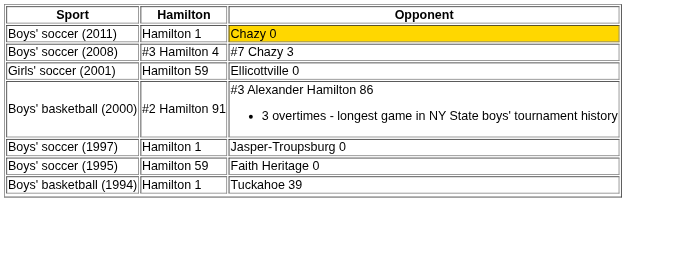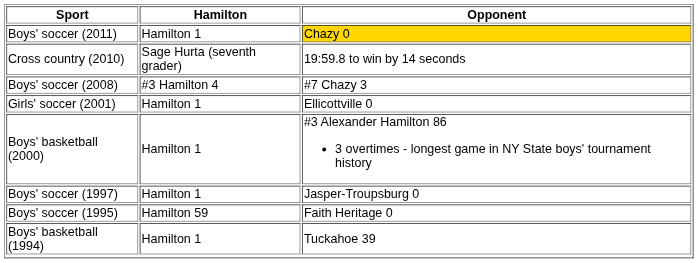+ row: Cross country (2010) | Sage Hurta (seventh grader) | 19:59.8 to win by 14 seconds
Girls' soccer (2001) | Hamilton: Hamilton 59 -> Hamilton 1
Boys' basketball (2000) | Hamilton: #2 Hamilton 91 -> Hamilton 1
